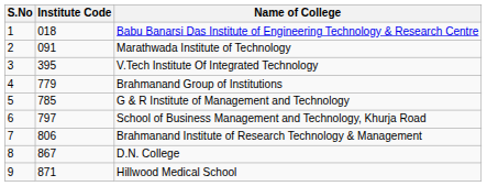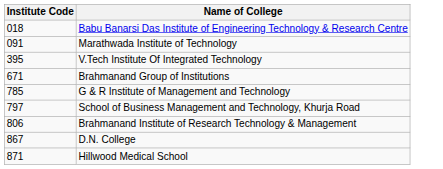- column: S.No | 1 | 2 | 3 | 4 | 5 | 6 | 7 | 8 | 9
Brahmanand Group of Institutions | Institute Code: 779 -> 671
